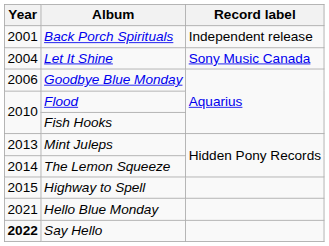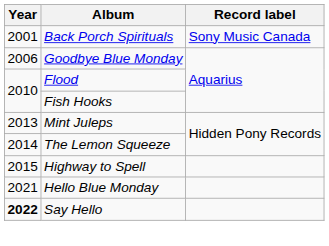Back Porch Spirituals | Record label: Independent release -> Sony Music Canada
- row: 2004 | Let It Shine | Sony Music Canada
